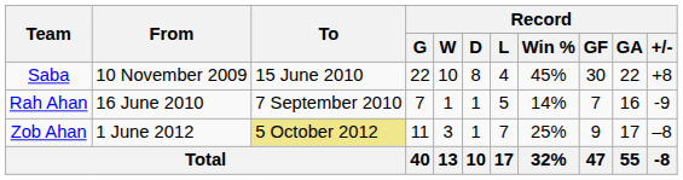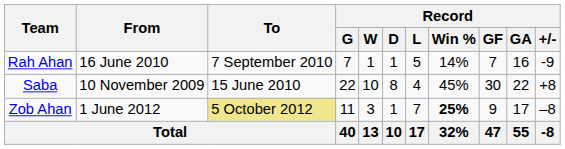rows swapped: Saba <-> Rah Ahan
Zob Ahan | Record / Win %: normal -> bold
